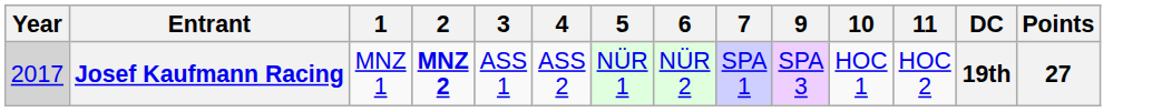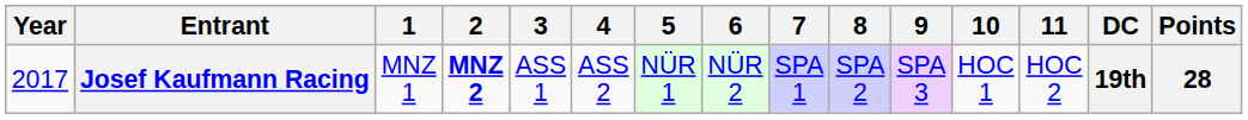+ column: 8 | SPA 2
Josef Kaufmann Racing | Year: lightgrey background -> no background
Josef Kaufmann Racing | Points: 27 -> 28
